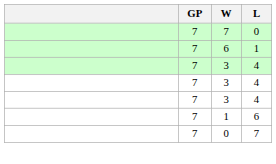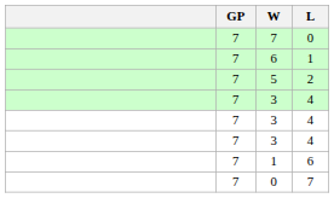+ row: 7 | 5 | 2
